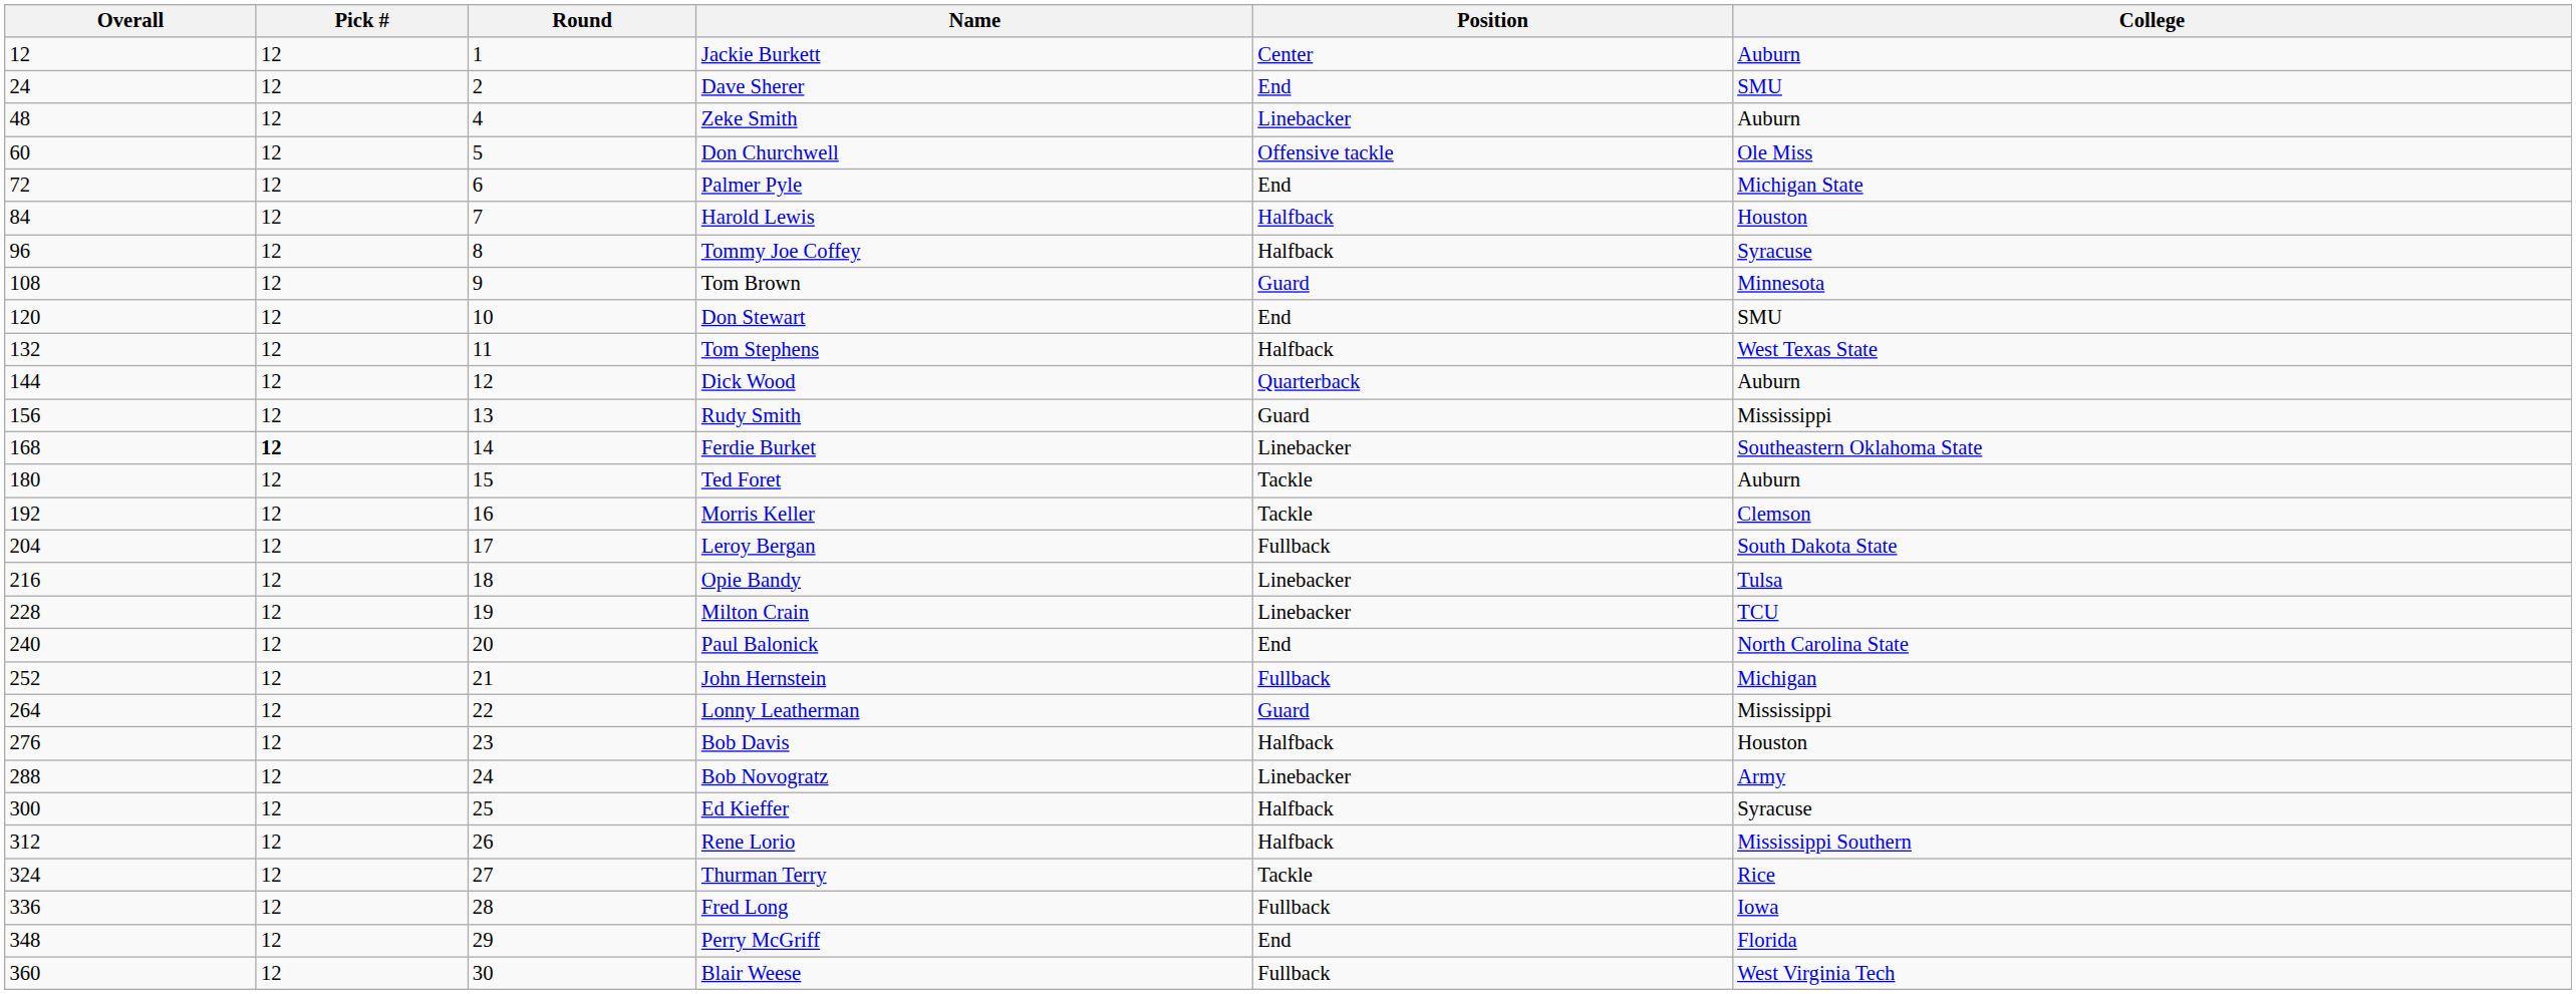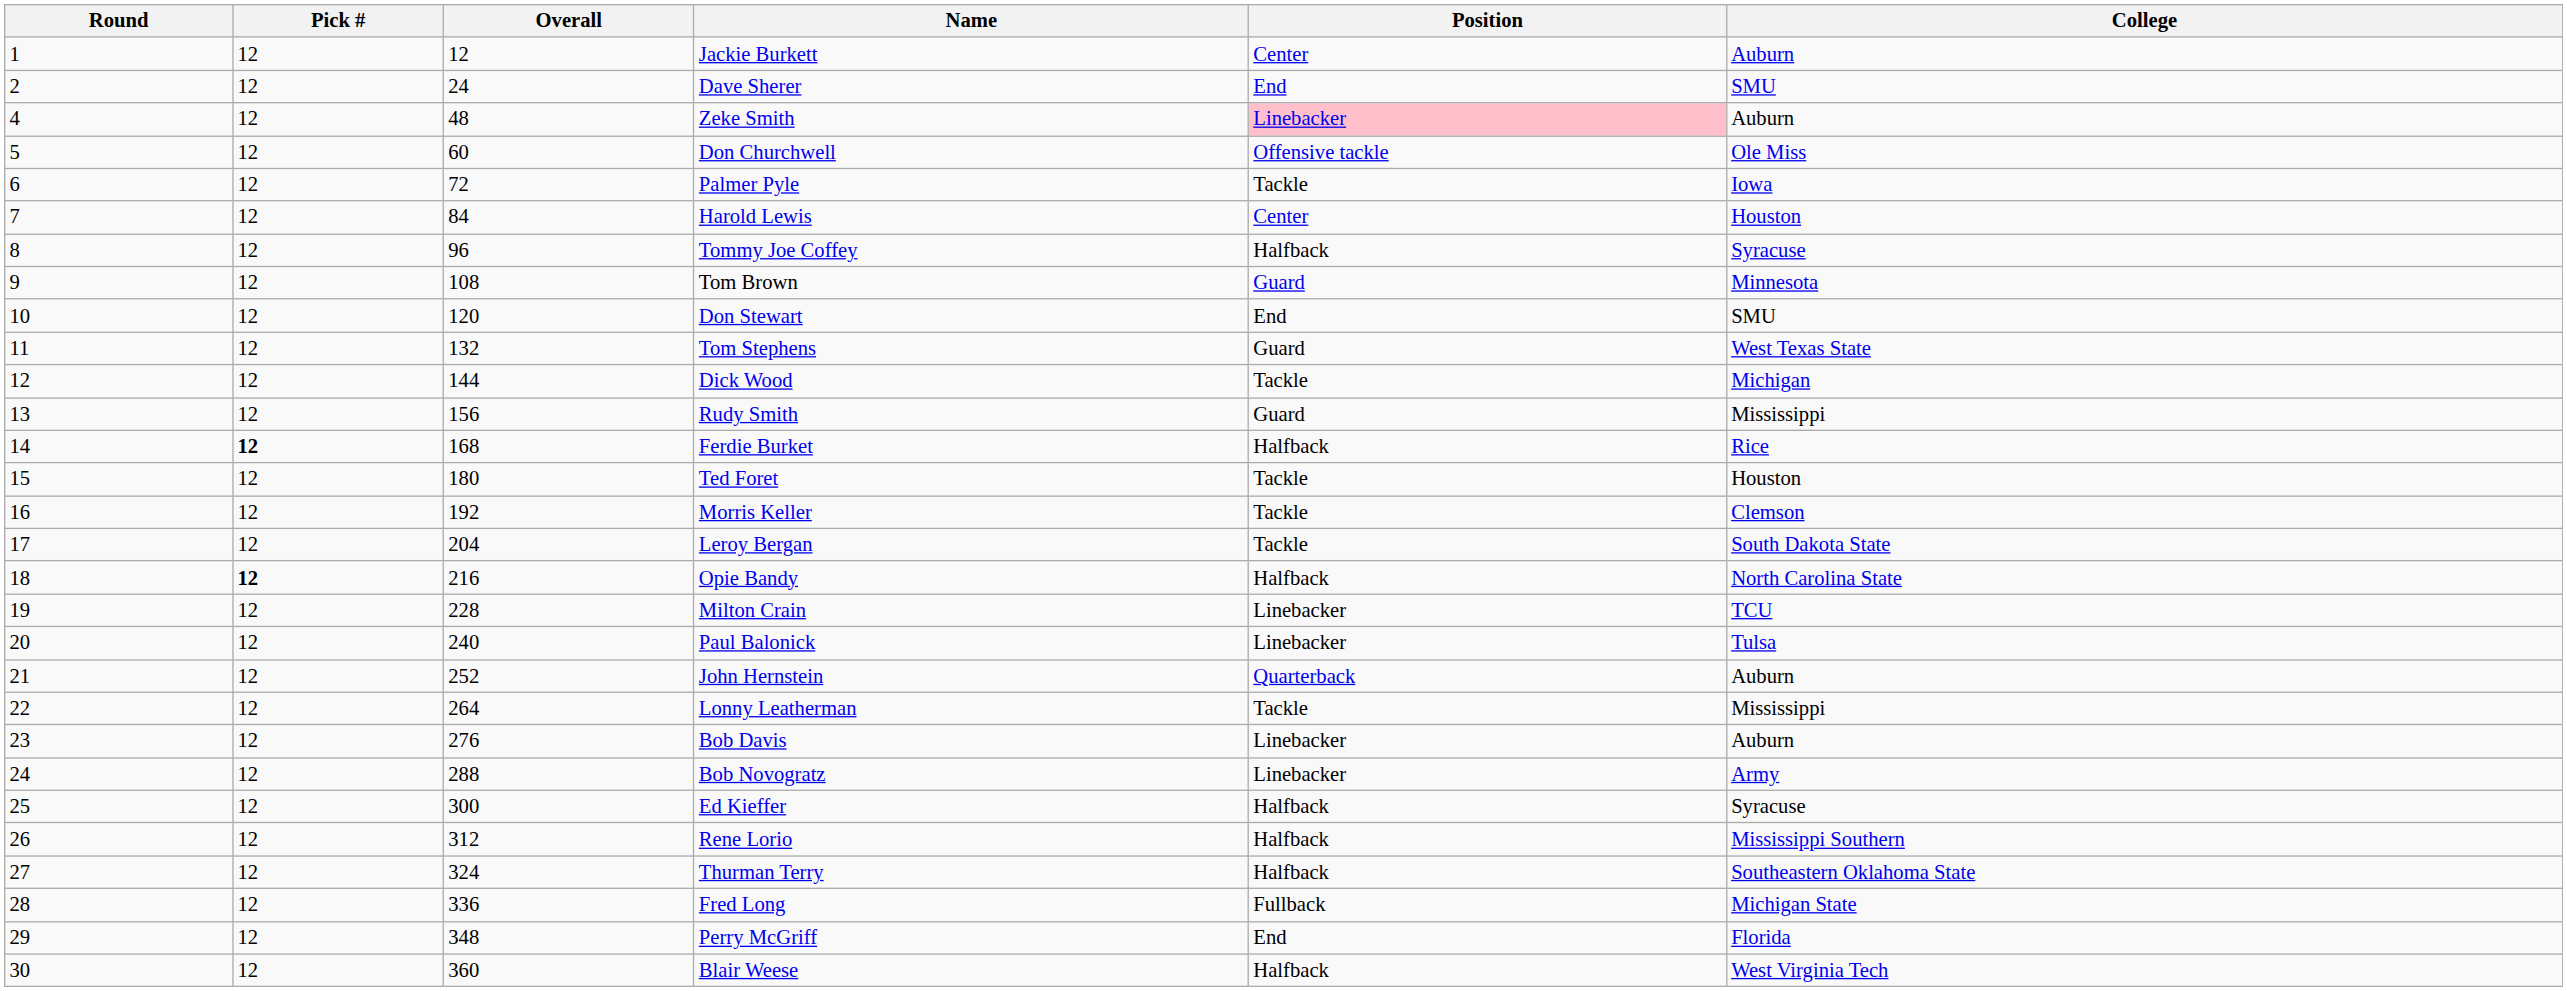columns swapped: Round <-> Overall
Zeke Smith | Position: no background -> pink background
Palmer Pyle | Position: End -> Tackle
Palmer Pyle | College: Michigan State -> Iowa
Harold Lewis | Position: Halfback -> Center
Tom Stephens | Position: Halfback -> Guard
Dick Wood | Position: Quarterback -> Tackle
Dick Wood | College: Auburn -> Michigan
Ferdie Burket | Position: Linebacker -> Halfback
Ferdie Burket | College: Southeastern Oklahoma State -> Rice
Ted Foret | College: Auburn -> Houston
Leroy Bergan | Position: Fullback -> Tackle
Opie Bandy | Pick #: normal -> bold
Opie Bandy | Position: Linebacker -> Halfback
Opie Bandy | College: Tulsa -> North Carolina State
Paul Balonick | Position: End -> Linebacker
Paul Balonick | College: North Carolina State -> Tulsa
John Hernstein | Position: Fullback -> Quarterback
John Hernstein | College: Michigan -> Auburn
Lonny Leatherman | Position: Guard -> Tackle
Bob Davis | Position: Halfback -> Linebacker
Bob Davis | College: Houston -> Auburn
Thurman Terry | Position: Tackle -> Halfback
Thurman Terry | College: Rice -> Southeastern Oklahoma State
Fred Long | College: Iowa -> Michigan State
Blair Weese | Position: Fullback -> Halfback
